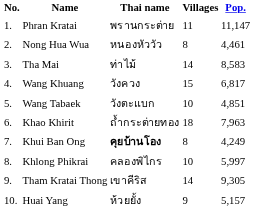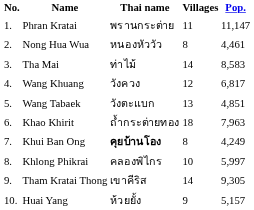Wang Khuang | Villages: 15 -> 12
Wang Tabaek | Villages: 10 -> 13
